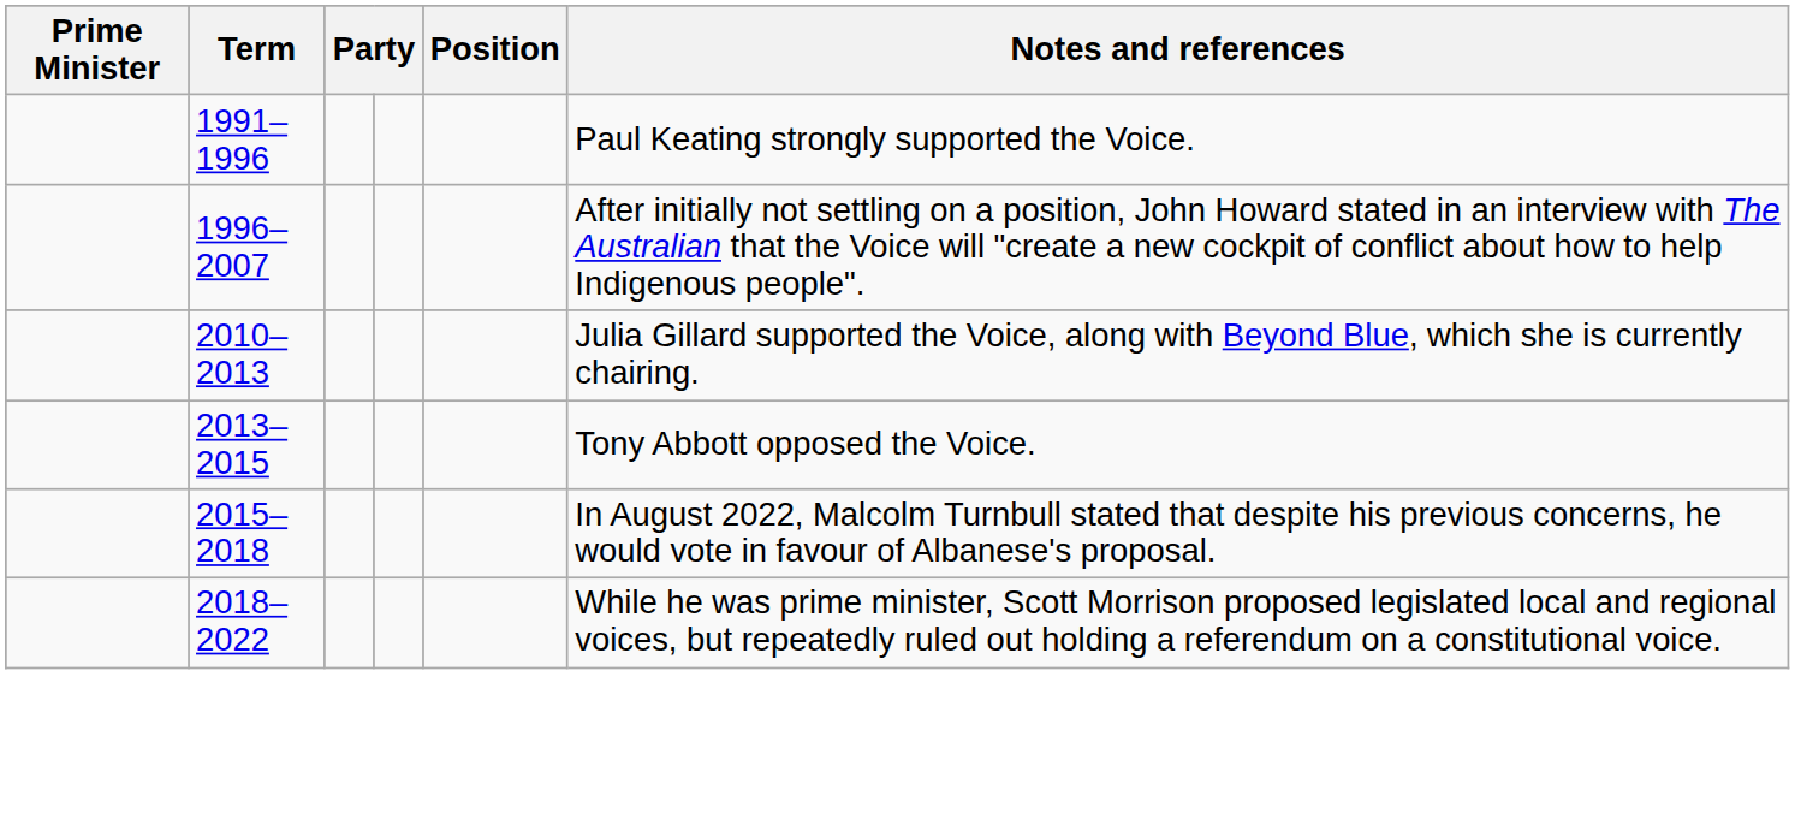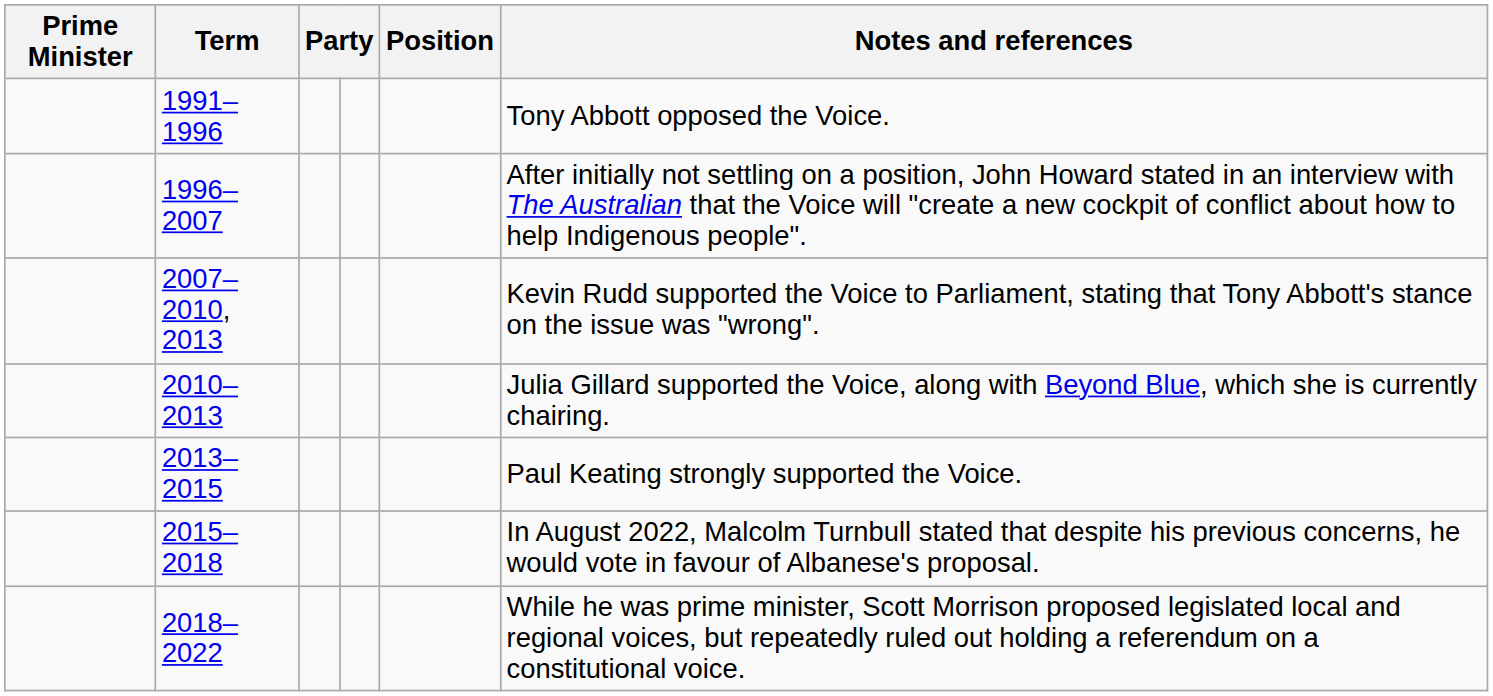1991–1996 | Notes and references: Paul Keating strongly supported the Voice. -> Tony Abbott opposed the Voice.
+ row: 2007–2010, 2013 | Kevin Rudd supported the Voice to Parliament, stating that Tony Abbott's stance on the issue was "wrong".
2013–2015 | Notes and references: Tony Abbott opposed the Voice. -> Paul Keating strongly supported the Voice.
